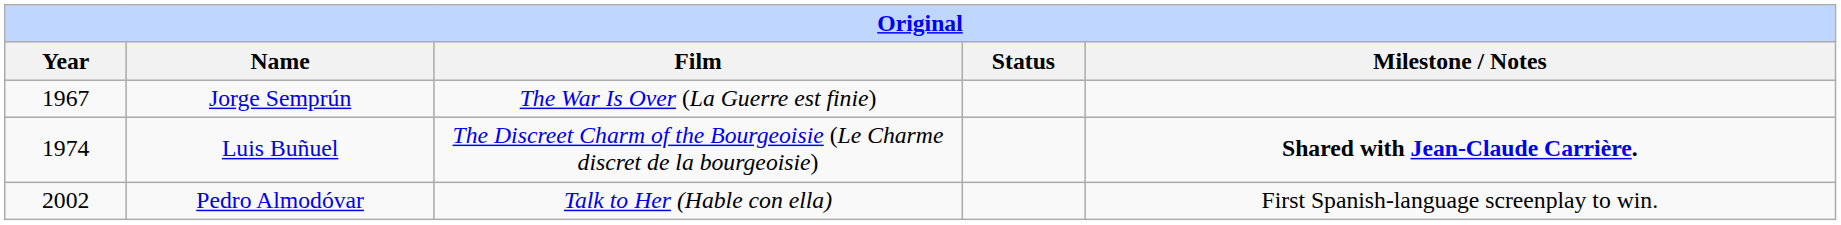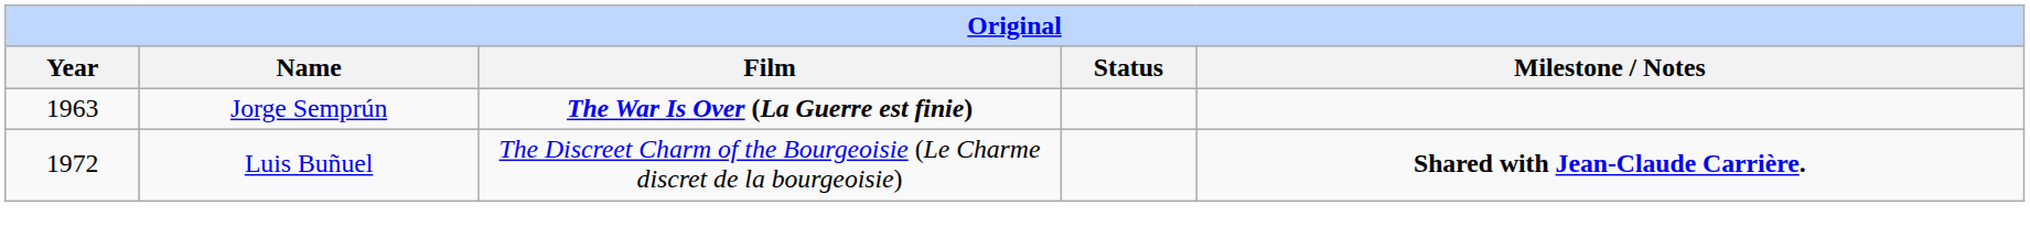Jorge Semprún | Year: 1967 -> 1963
Jorge Semprún | Film: normal -> bold
Luis Buñuel | Year: 1974 -> 1972
- row: 2002 | Pedro Almodóvar | Talk to Her (Hable con ella) | First Spanish-language screenplay to win.
